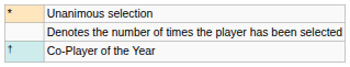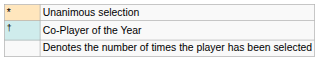rows swapped: Co-Player of the Year <-> Denotes the number of times the player has been selected
